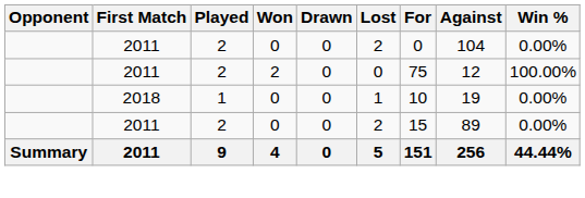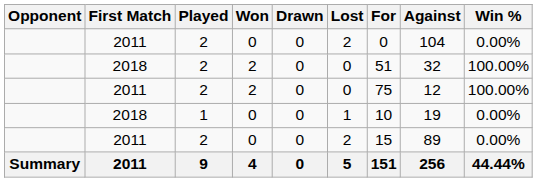+ row: 2018 | 2 | 2 | 0 | 0 | 51 | 32 | 100.00%
